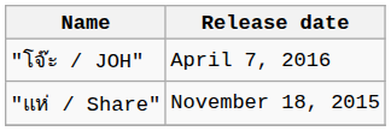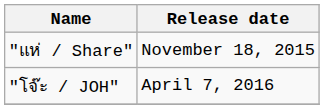rows swapped: "แห่ / Share" <-> "โจ๊ะ / JOH"
